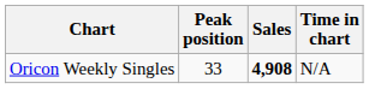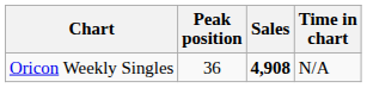Oricon Weekly Singles | Peak position: 33 -> 36
